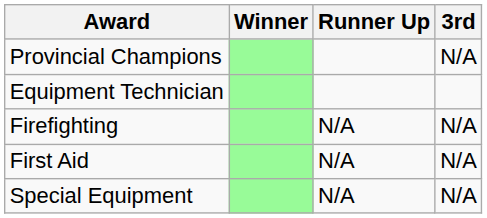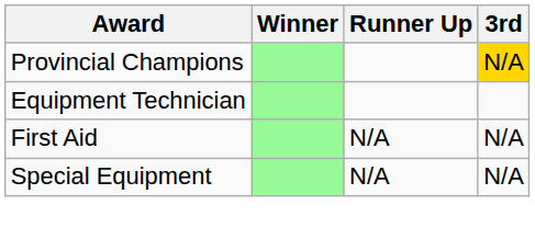Provincial Champions | 3rd: no background -> gold background
- row: Firefighting | N/A | N/A
